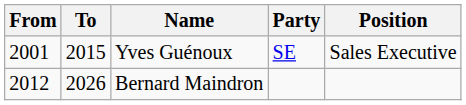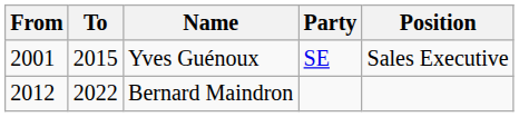Bernard Maindron | To: 2026 -> 2022
